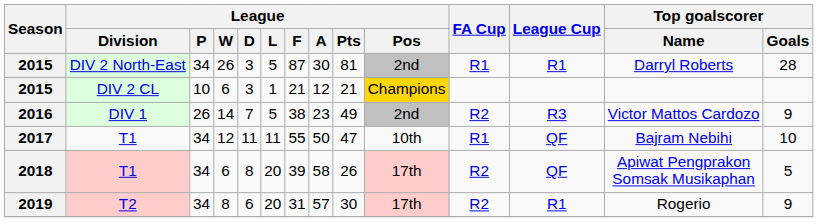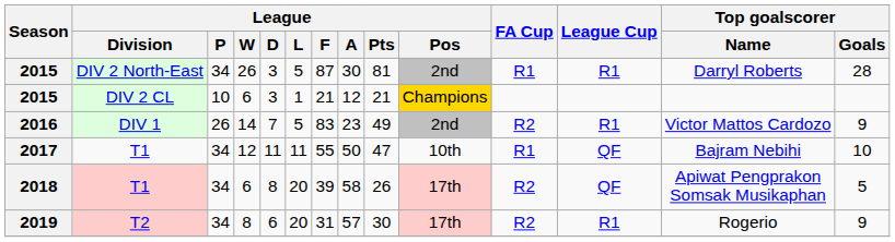2016 | League / F: 38 -> 83
2016 | League Cup: R3 -> R1
